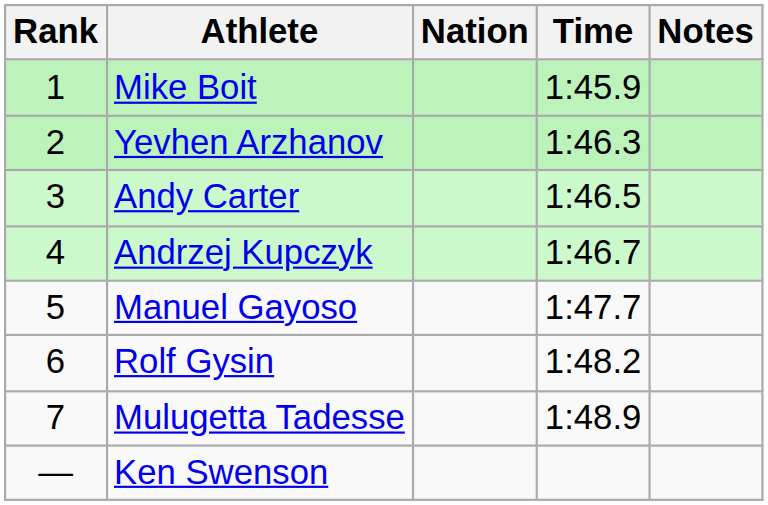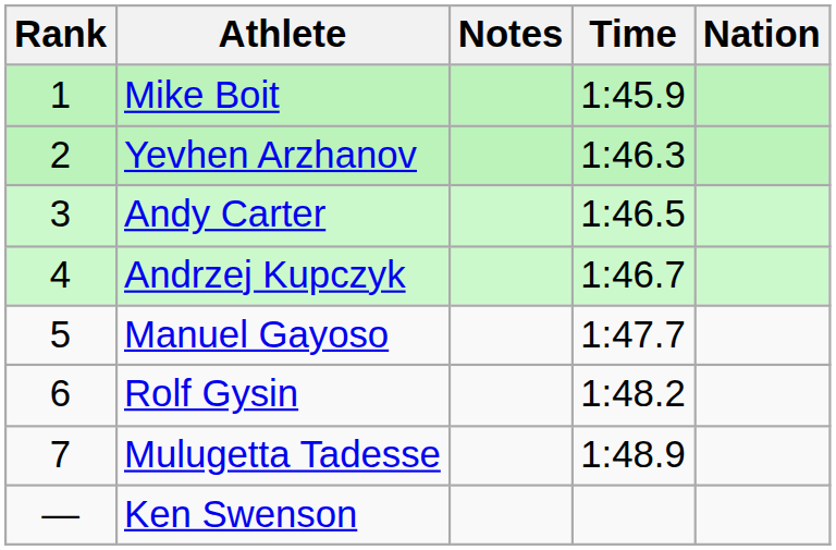columns swapped: Nation <-> Notes
